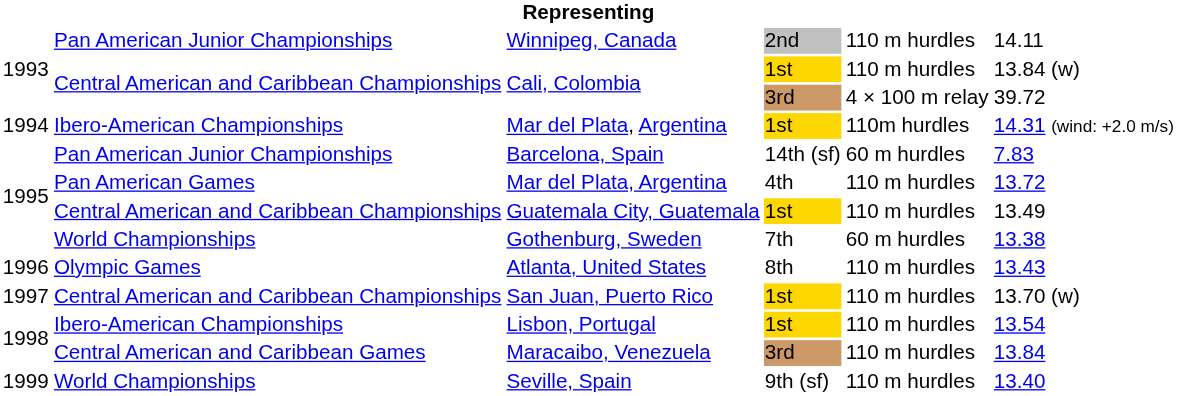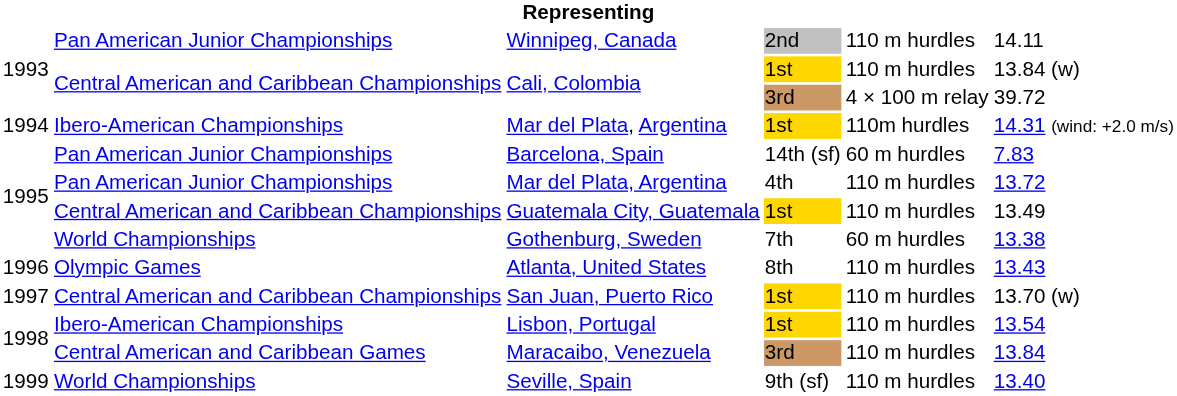Mar del Plata, Argentina / 4th | column 2: Pan American Games -> Pan American Junior Championships
